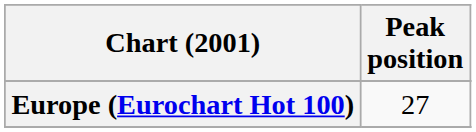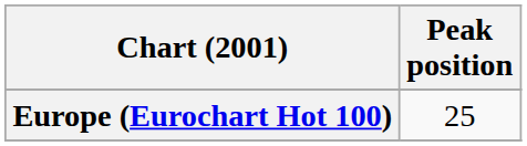Europe (Eurochart Hot 100) | Peak position: 27 -> 25
